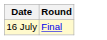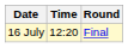+ column: Time | 12:20
